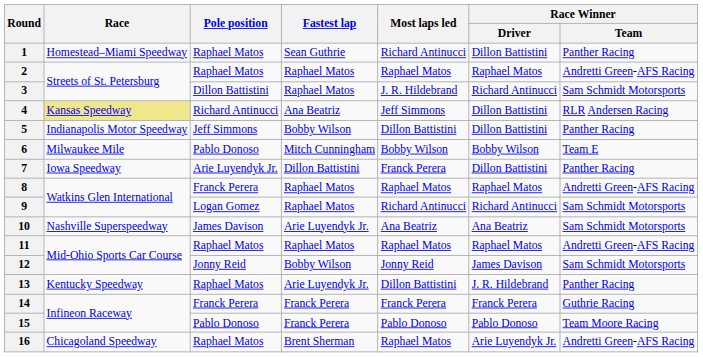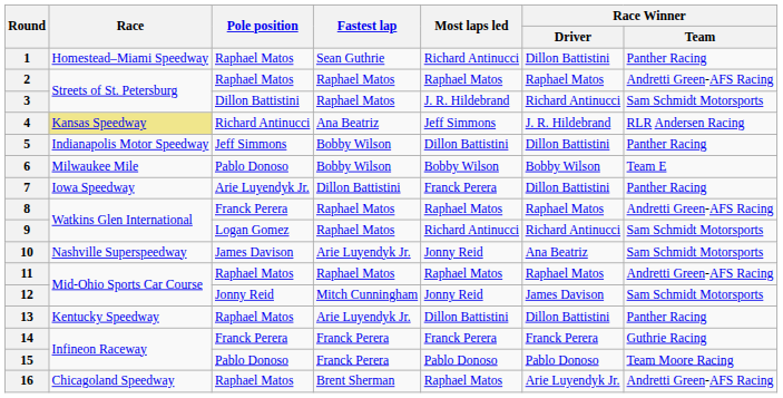4 | Race Winner / Driver: Dillon Battistini -> J. R. Hildebrand
6 | Fastest lap: Mitch Cunningham -> Bobby Wilson
10 | Most laps led: Ana Beatriz -> Jonny Reid
12 | Fastest lap: Bobby Wilson -> Mitch Cunningham
13 | Race Winner / Driver: J. R. Hildebrand -> Dillon Battistini
